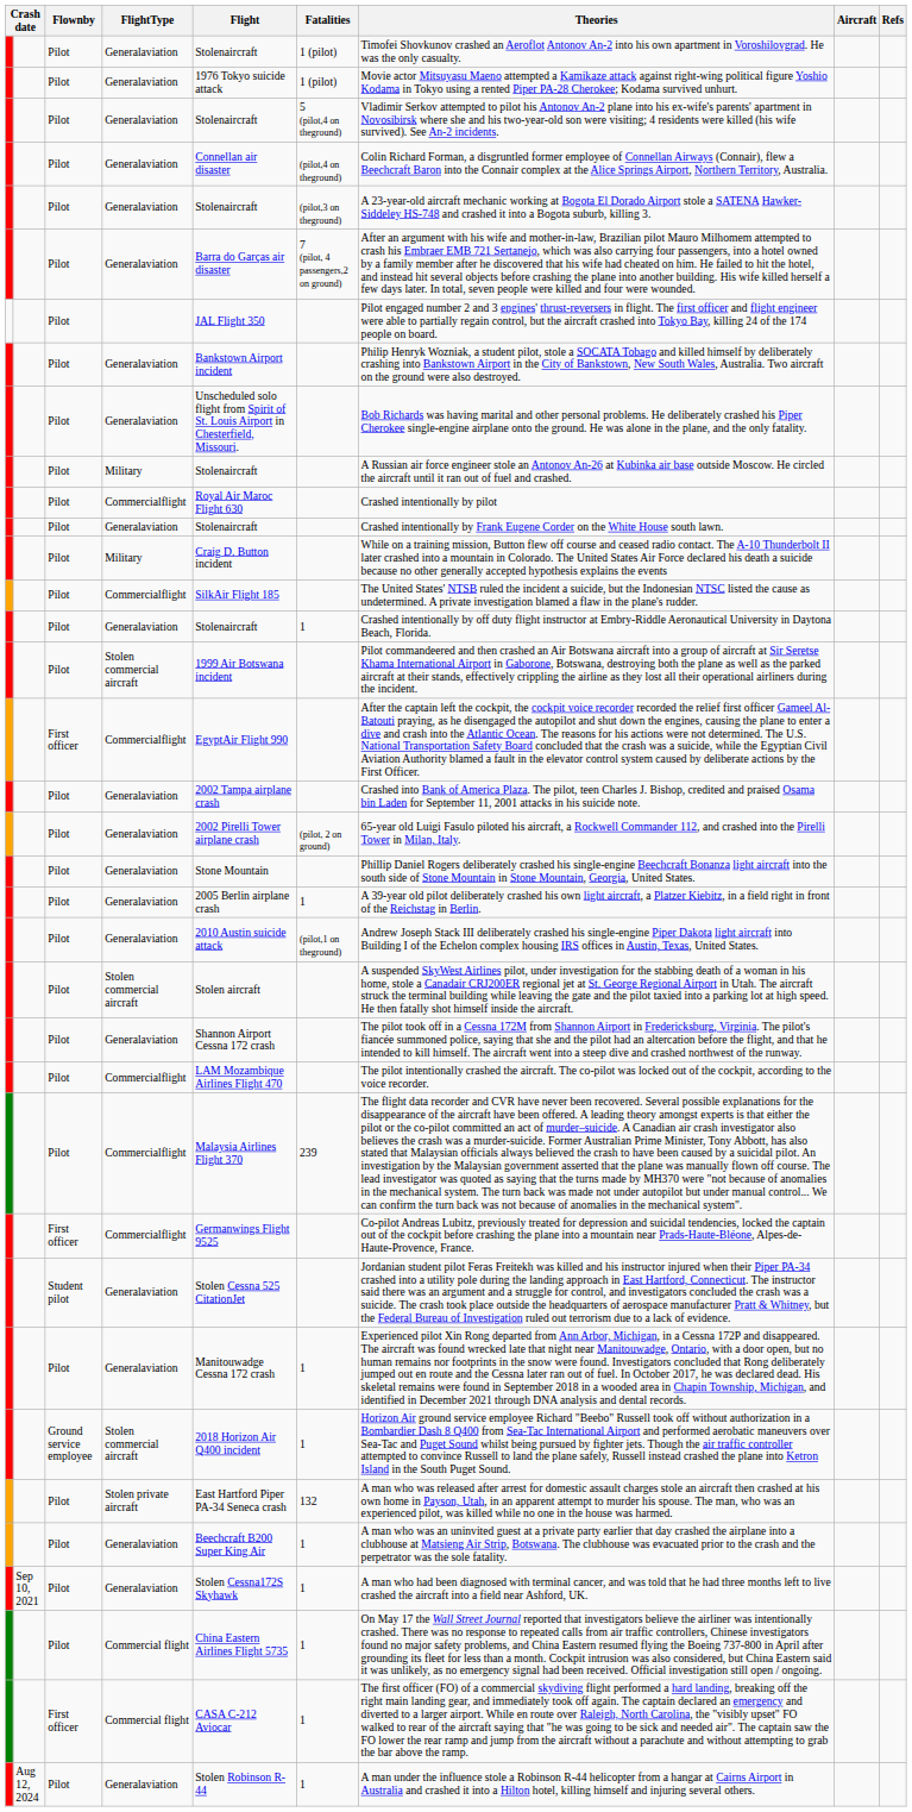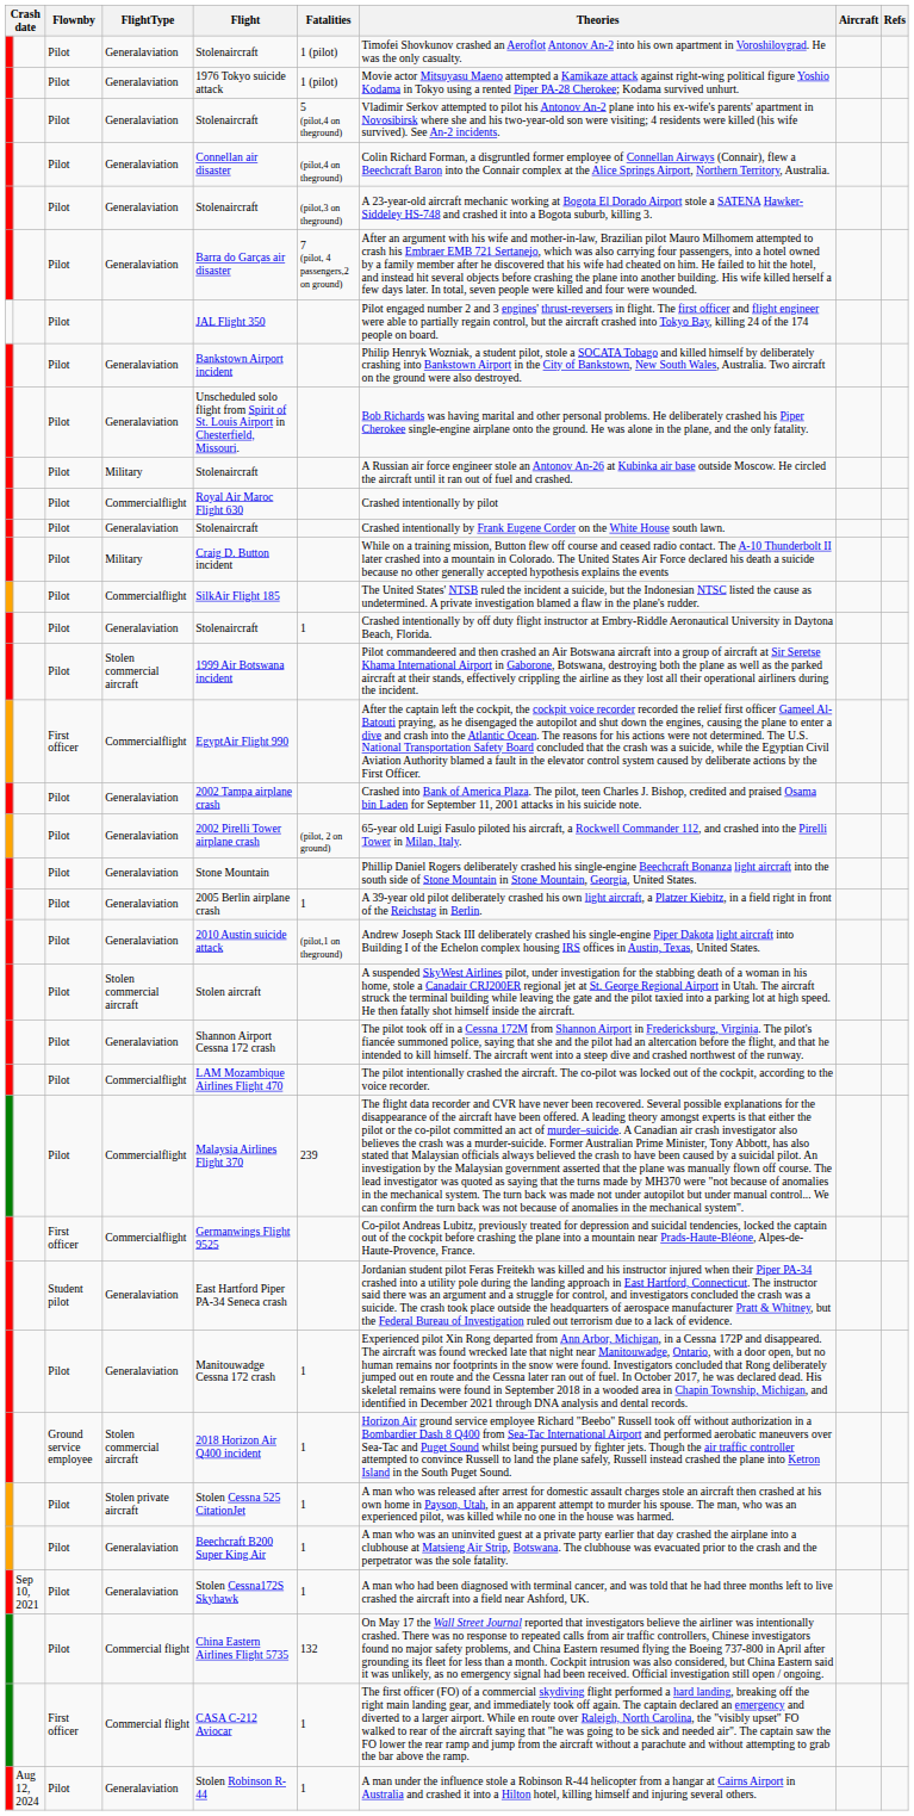Student pilot / Generalaviation | Flight: Stolen Cessna 525 CitationJet -> East Hartford Piper PA-34 Seneca crash
Stolen private aircraft | Flight: East Hartford Piper PA-34 Seneca crash -> Stolen Cessna 525 CitationJet
Stolen private aircraft | Fatalities: 132 -> 1
Pilot / Commercial flight | Fatalities: 1 -> 132
